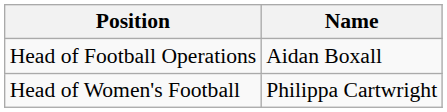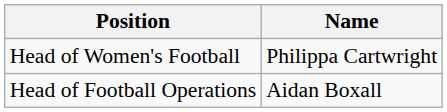rows swapped: Head of Women's Football <-> Head of Football Operations
